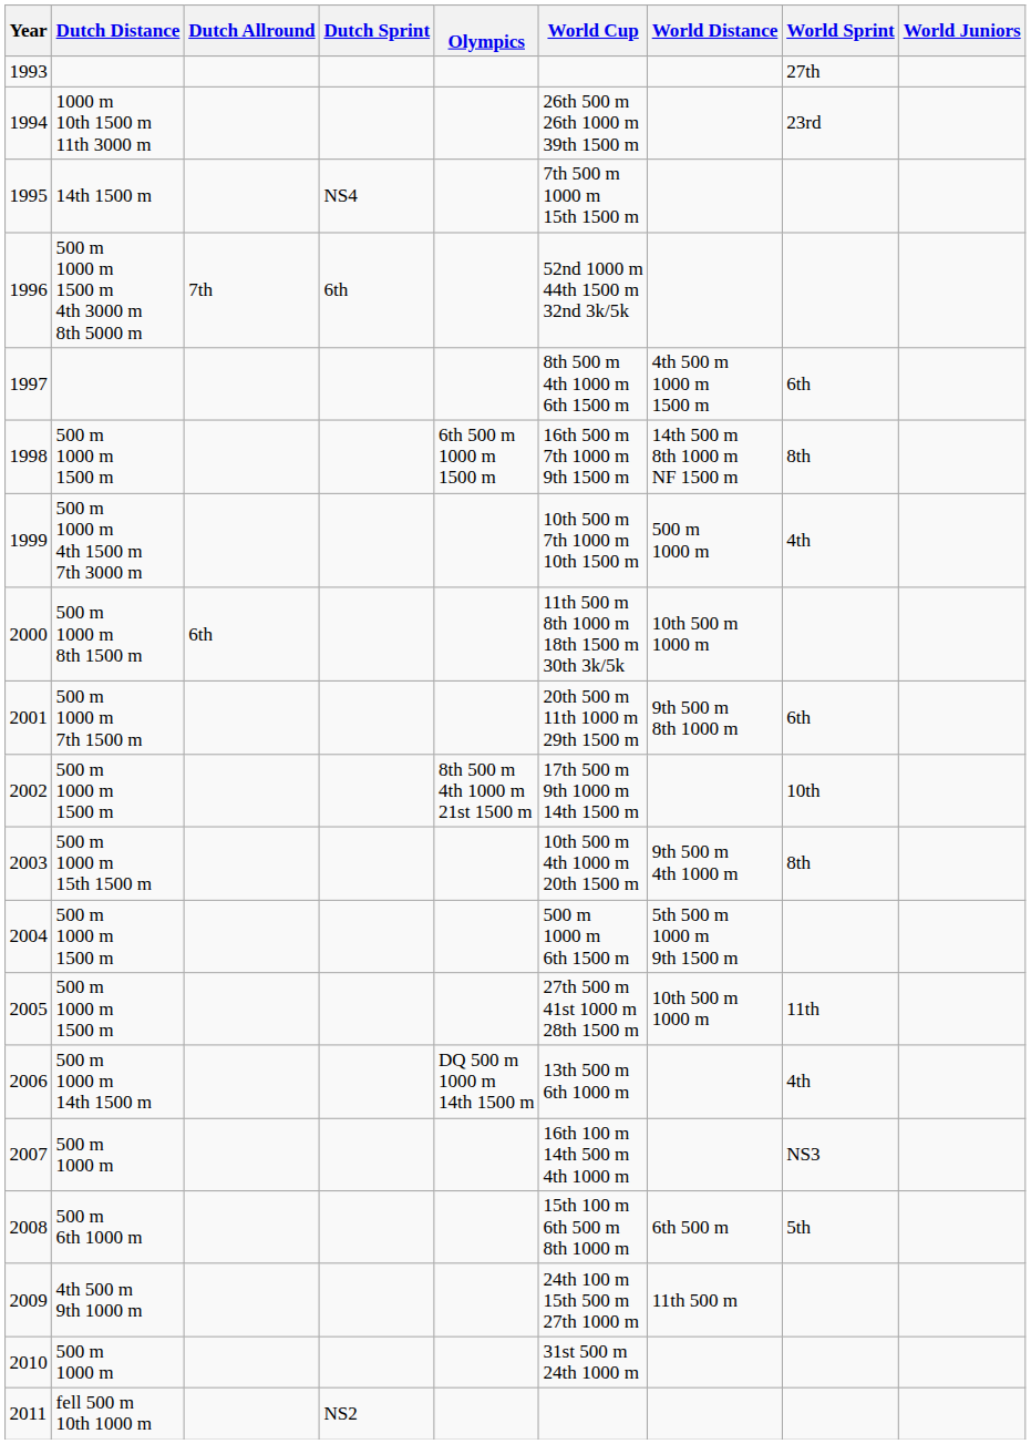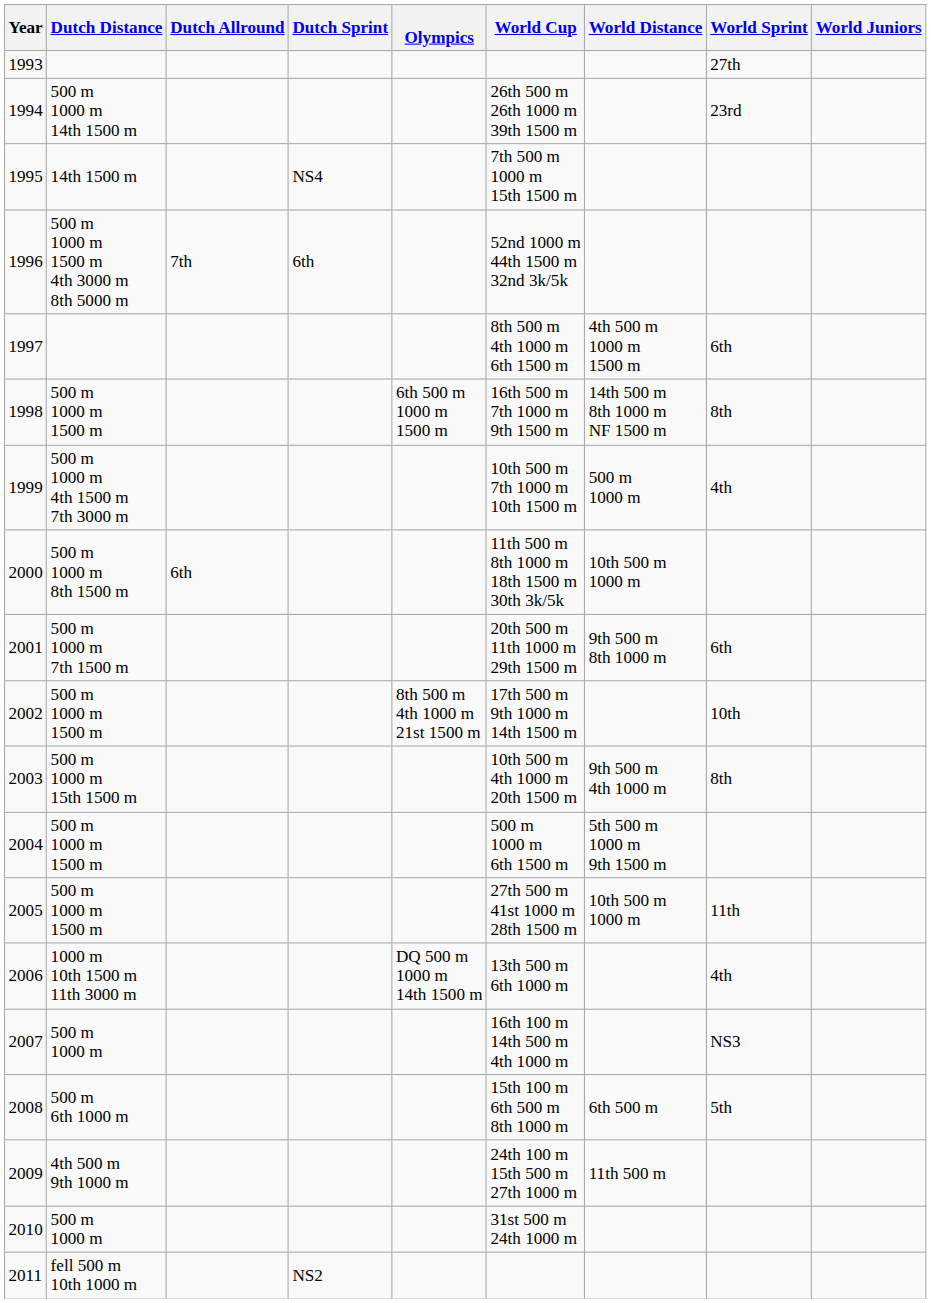1994 | Dutch Distance: 1000 m 10th 1500 m 11th 3000 m -> 500 m 1000 m 14th 1500 m
2006 | Dutch Distance: 500 m 1000 m 14th 1500 m -> 1000 m 10th 1500 m 11th 3000 m
